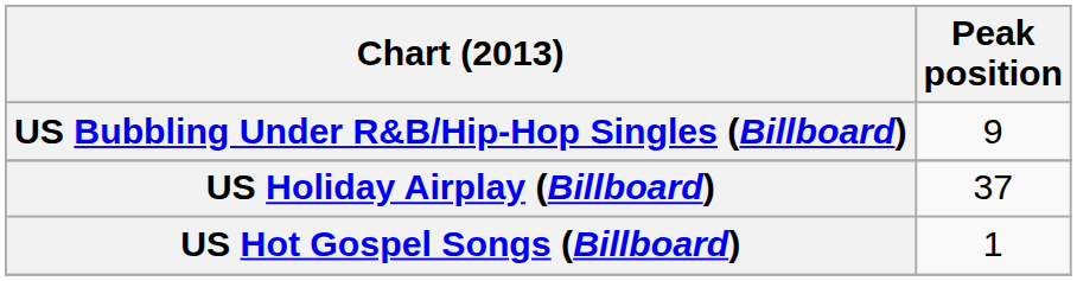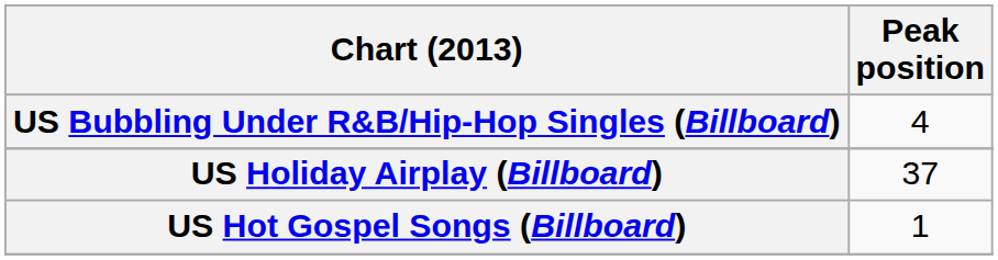US Bubbling Under R&B/Hip-Hop Singles (Billboard) | Peak position: 9 -> 4
